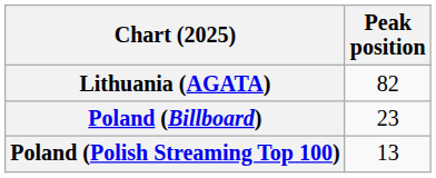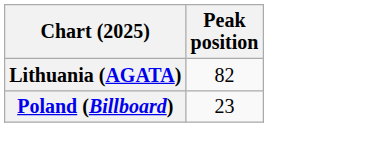- row: Poland (Polish Streaming Top 100) | 13
